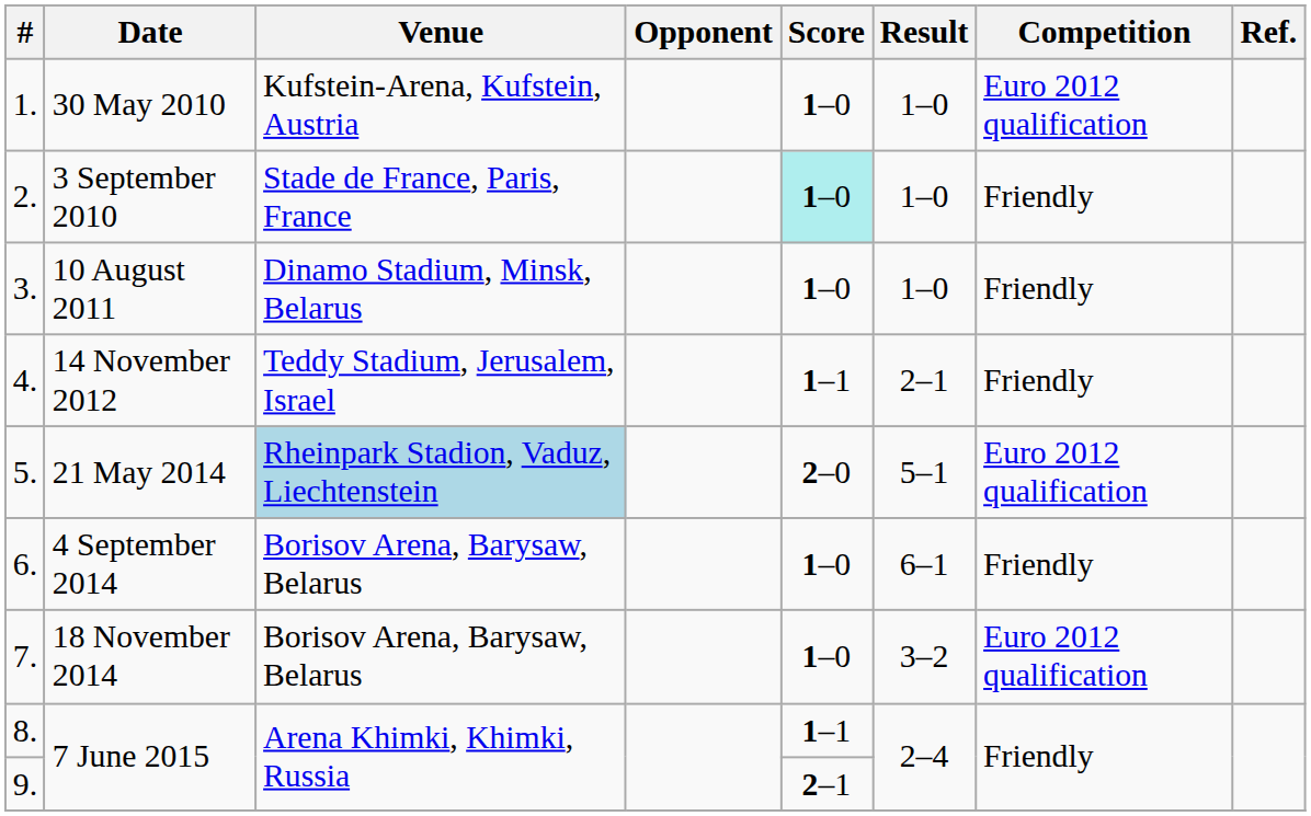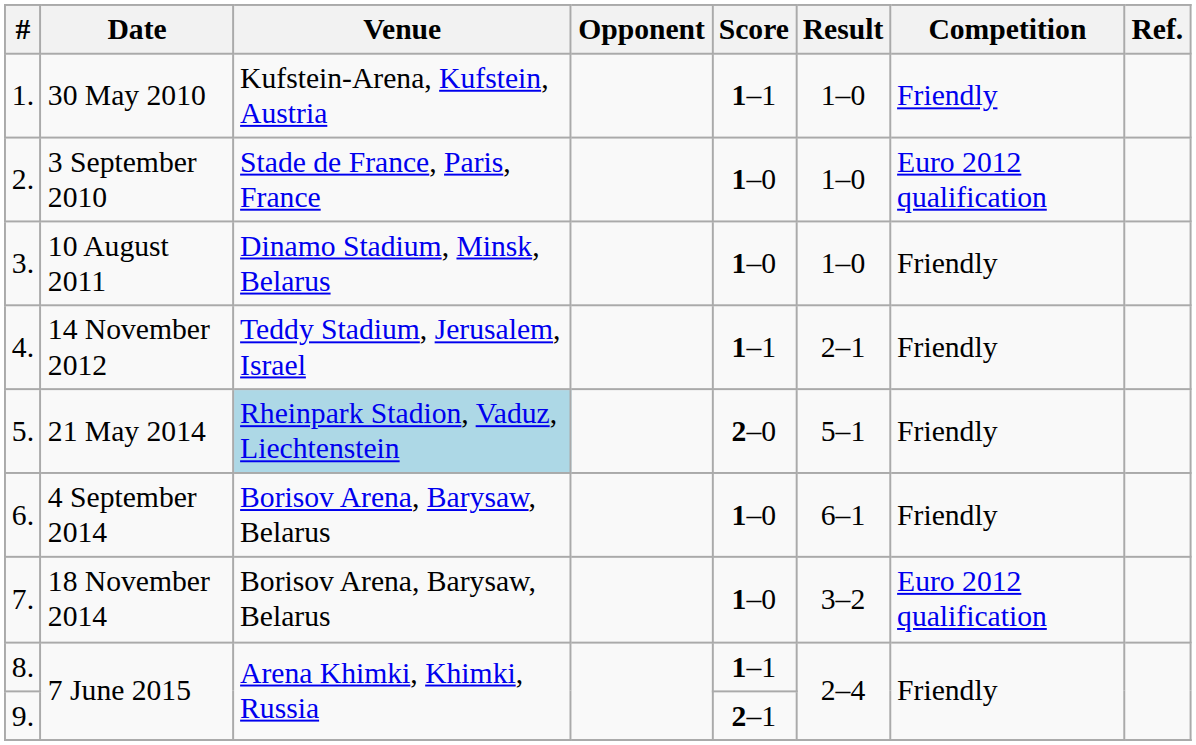1. | Score: 1–0 -> 1–1
1. | Competition: Euro 2012 qualification -> Friendly
2. | Score: paleturquoise background -> no background
2. | Competition: Friendly -> Euro 2012 qualification
5. | Competition: Euro 2012 qualification -> Friendly
